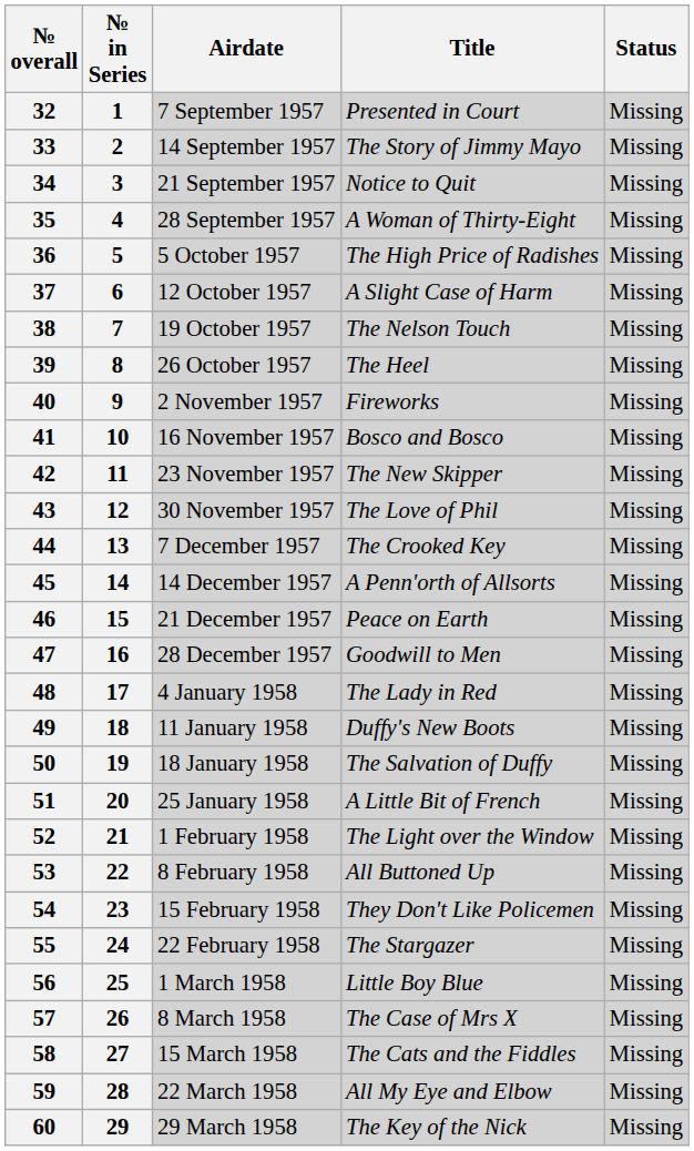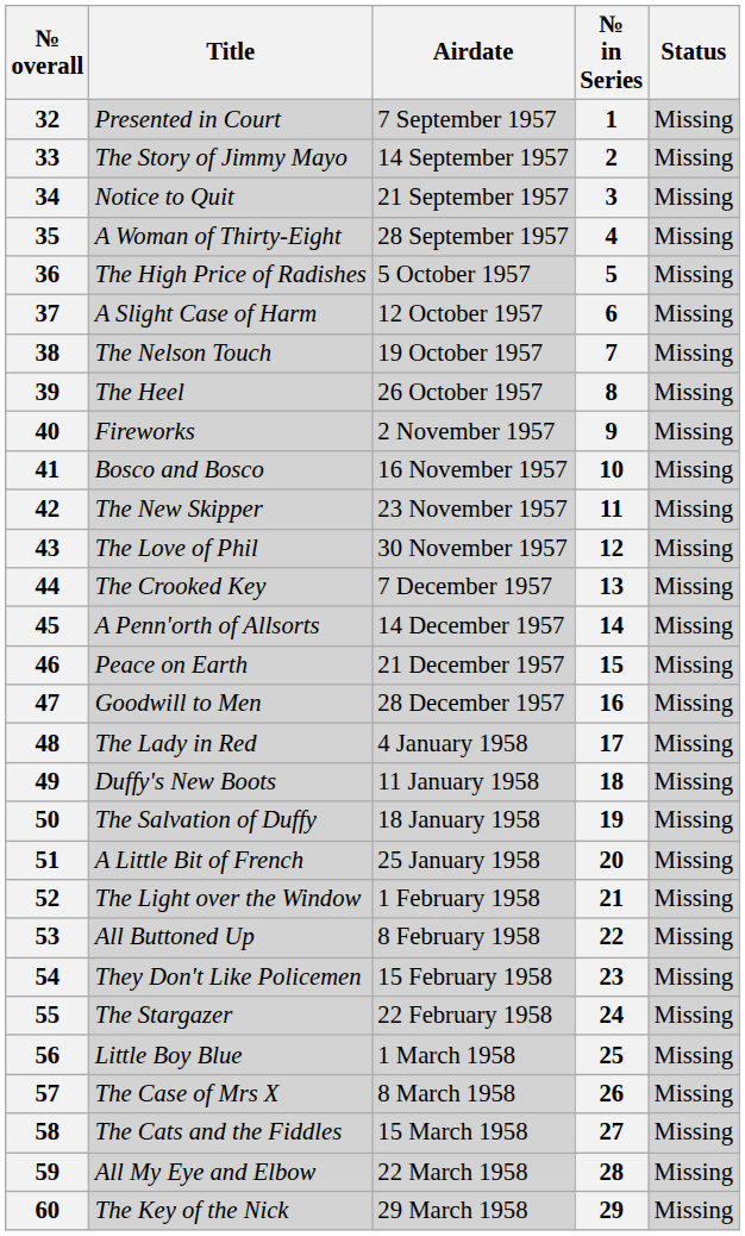columns swapped: № in Series <-> Title
